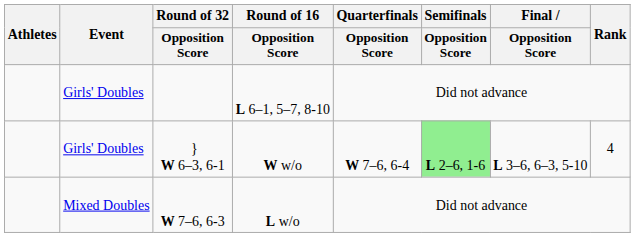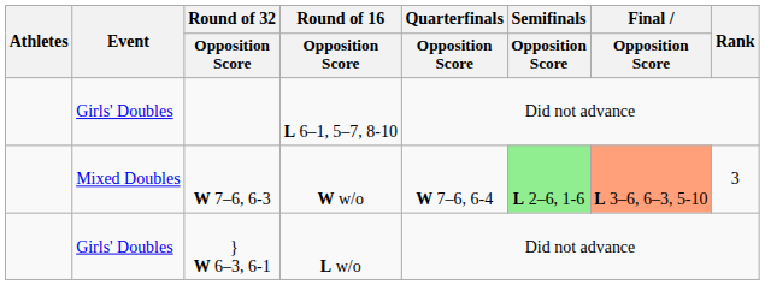W w/o | Event: Girls' Doubles -> Mixed Doubles
W w/o | Round of 32 / Opposition Score: } W 6–3, 6-1 -> W 7–6, 6-3
W w/o | Final / Opposition Score: no background -> lightsalmon background
W w/o | Rank: 4 -> 3
L w/o | Event: Mixed Doubles -> Girls' Doubles
L w/o | Round of 32 / Opposition Score: W 7–6, 6-3 -> } W 6–3, 6-1
